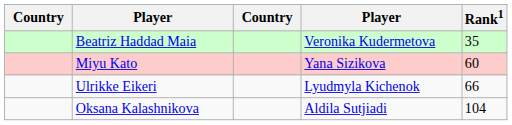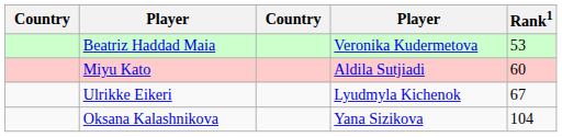Beatriz Haddad Maia | Rank1: 35 -> 53
Miyu Kato | column 4: Yana Sizikova -> Aldila Sutjiadi
Ulrikke Eikeri | Rank1: 66 -> 67
Oksana Kalashnikova | column 4: Aldila Sutjiadi -> Yana Sizikova
